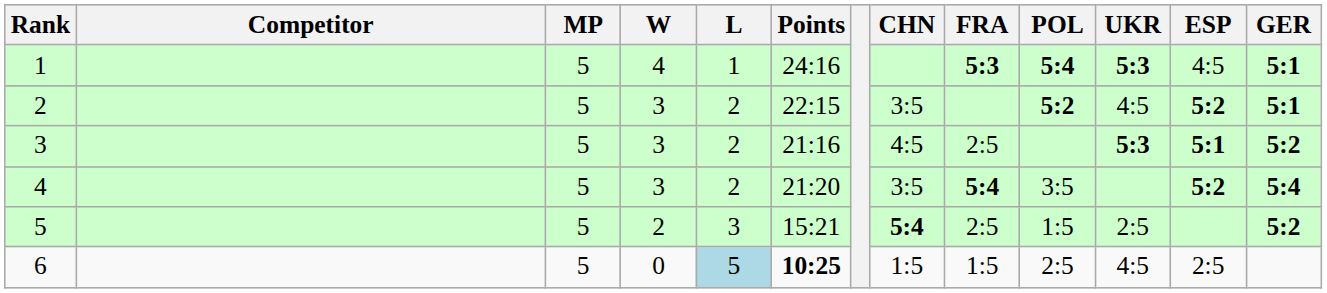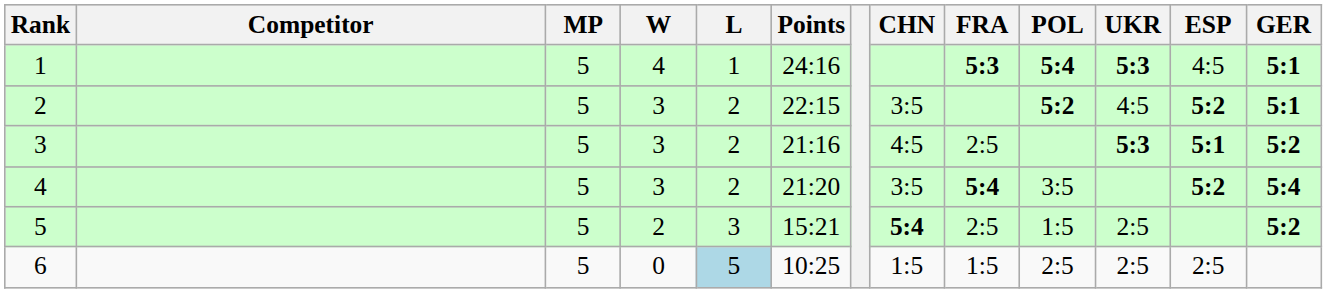6 | Points: bold -> normal
6 | UKR: 4:5 -> 2:5
